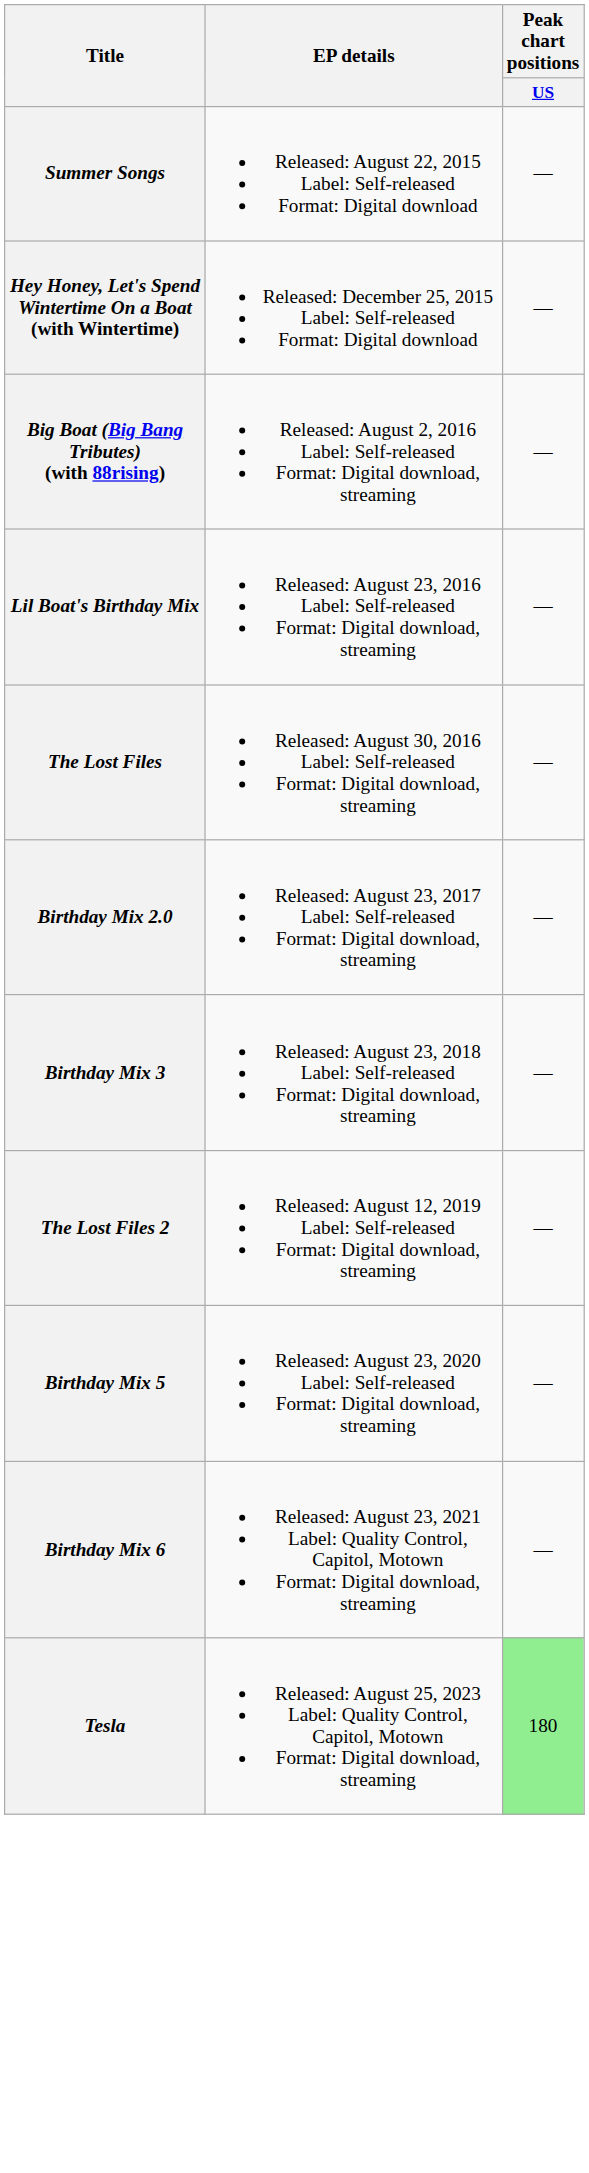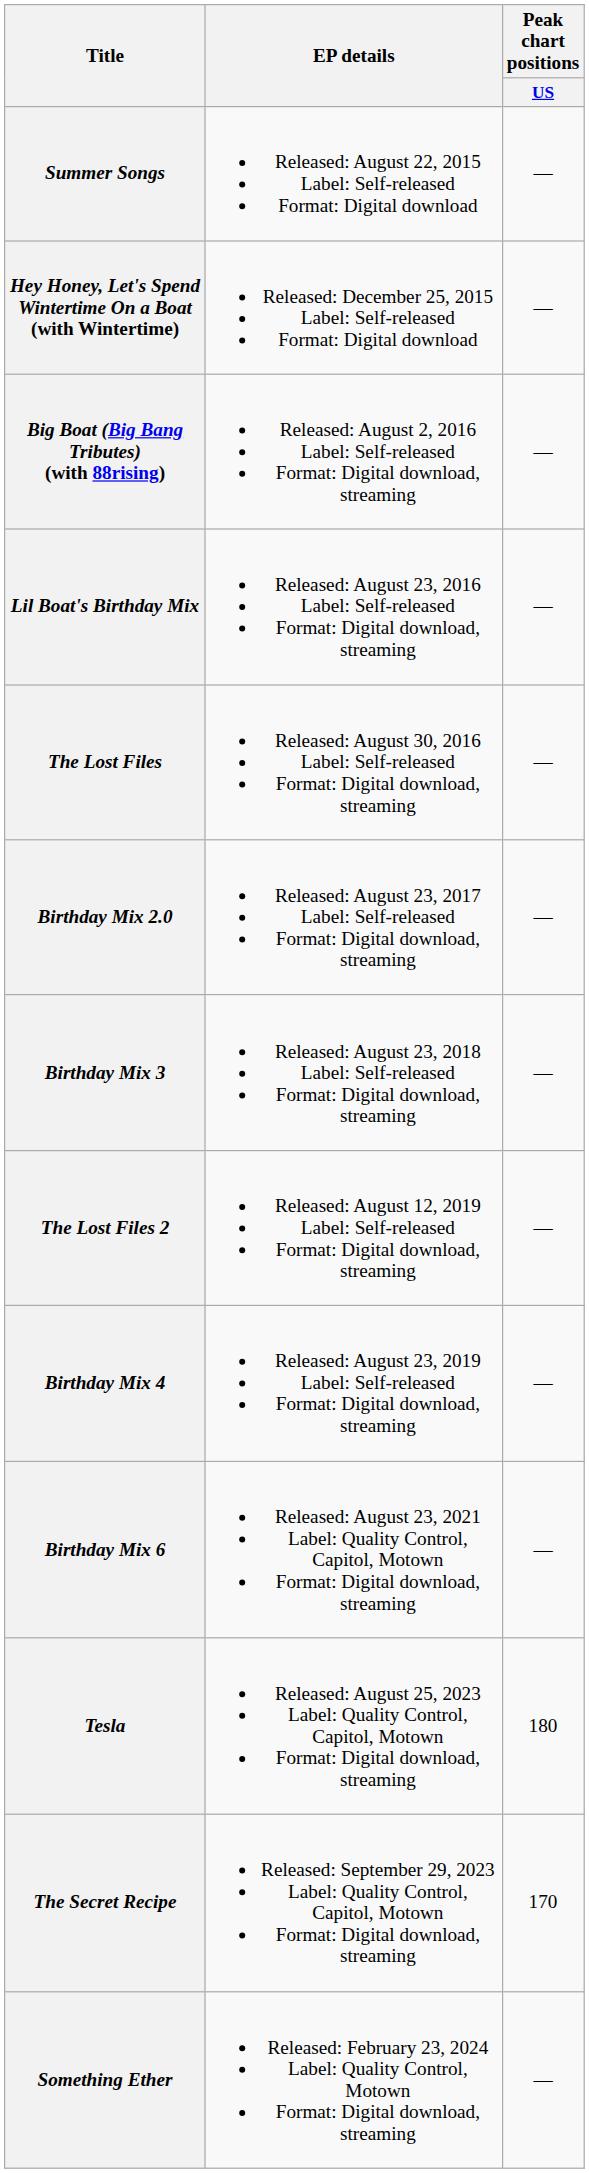+ row: Birthday Mix 4 | Released: August 23, 2019 Label: Self-released Format: Digital download, streaming | —
- row: Birthday Mix 5 | Released: August 23, 2020 Label: Self-released Format: Digital download, streaming | —
Tesla | Peak chart positions / US: lightgreen background -> no background
+ row: The Secret Recipe | Released: September 29, 2023 Label: Quality Control, Capitol, Motown Format: Digital download, streaming | 170
+ row: Something Ether | Released: February 23, 2024 Label: Quality Control, Motown Format: Digital download, streaming | —
